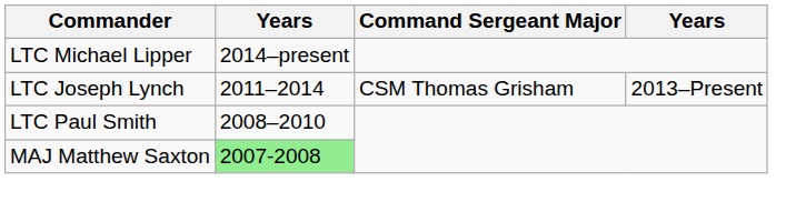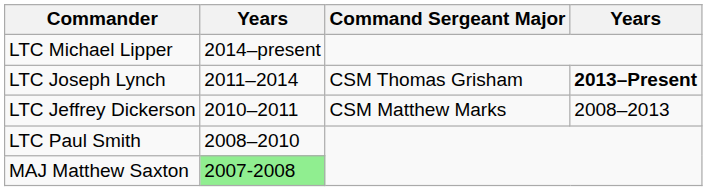LTC Joseph Lynch | column 4: normal -> bold
+ row: LTC Jeffrey Dickerson | 2010–2011 | CSM Matthew Marks | 2008–2013
